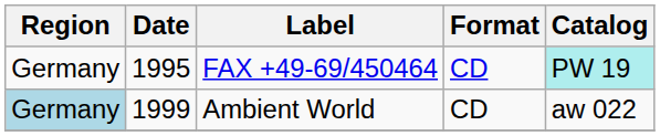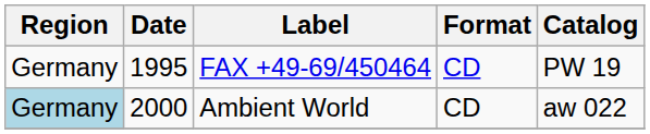FAX +49-69/450464 | Catalog: paleturquoise background -> no background
Ambient World | Date: 1999 -> 2000
